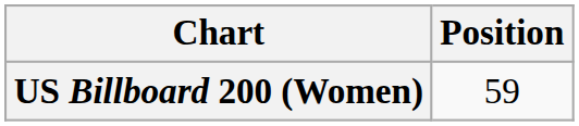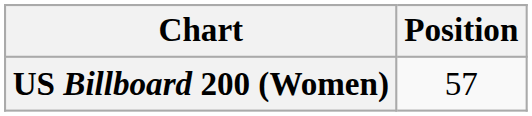US Billboard 200 (Women) | Position: 59 -> 57
